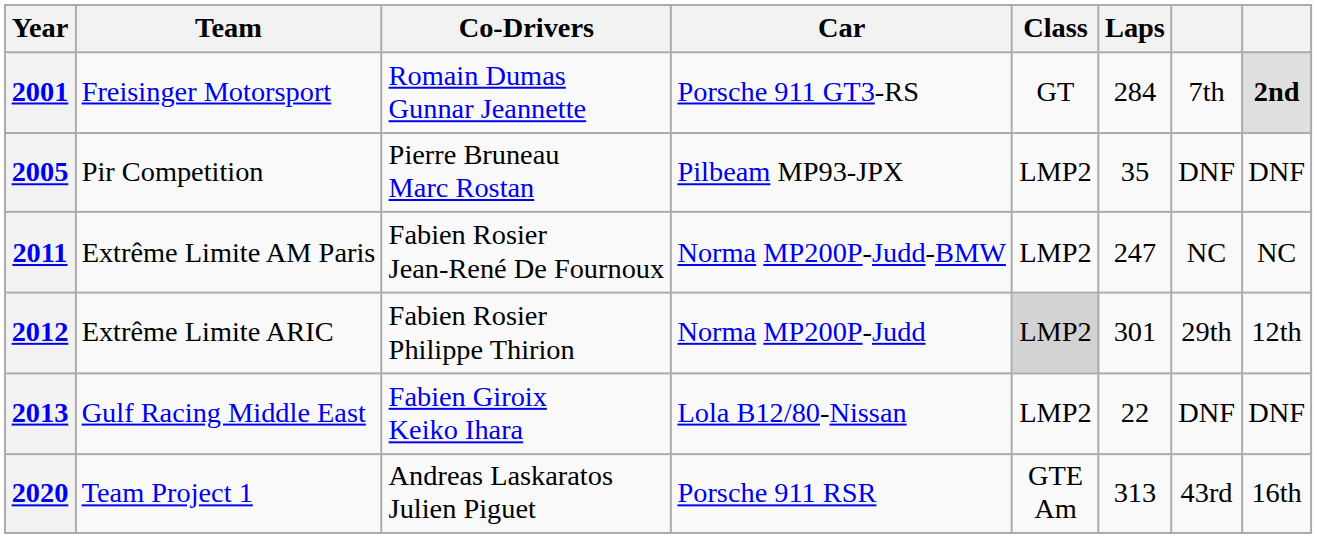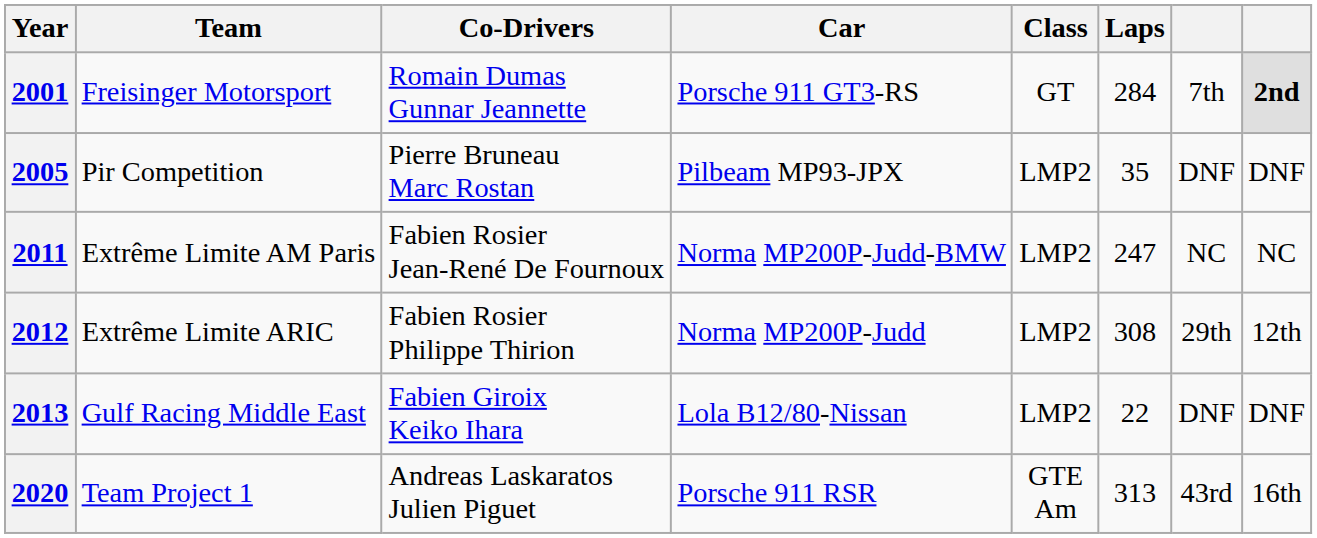2012 | Class: lightgrey background -> no background
2012 | Laps: 301 -> 308
